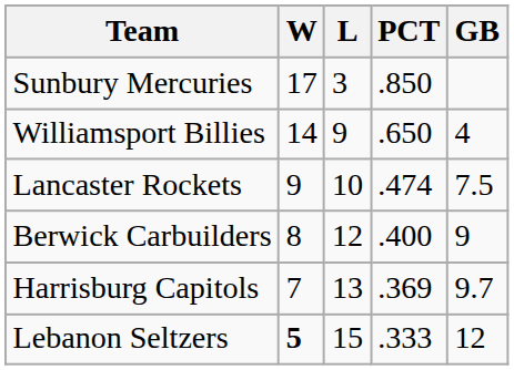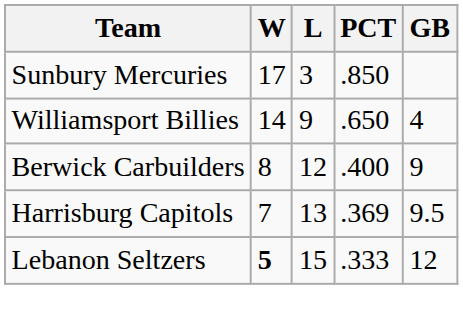- row: Lancaster Rockets | 9 | 10 | .474 | 7.5
Harrisburg Capitols | GB: 9.7 -> 9.5
